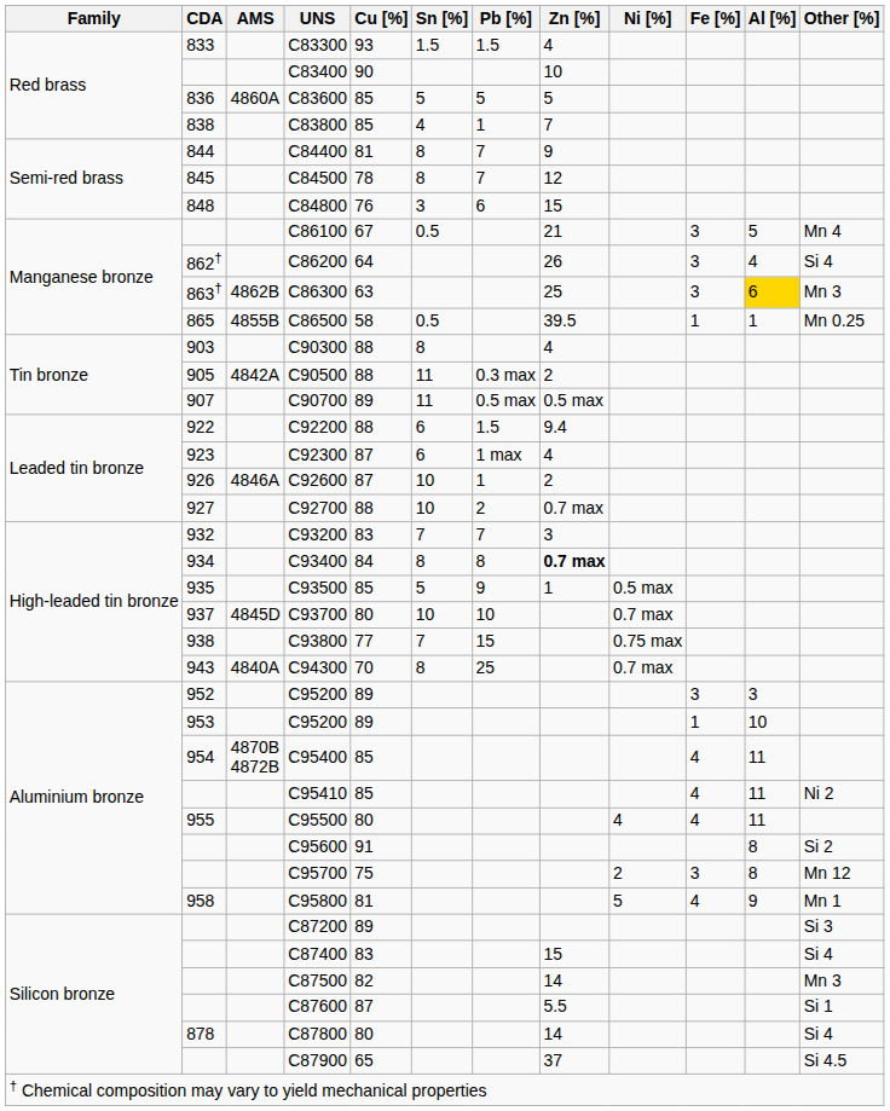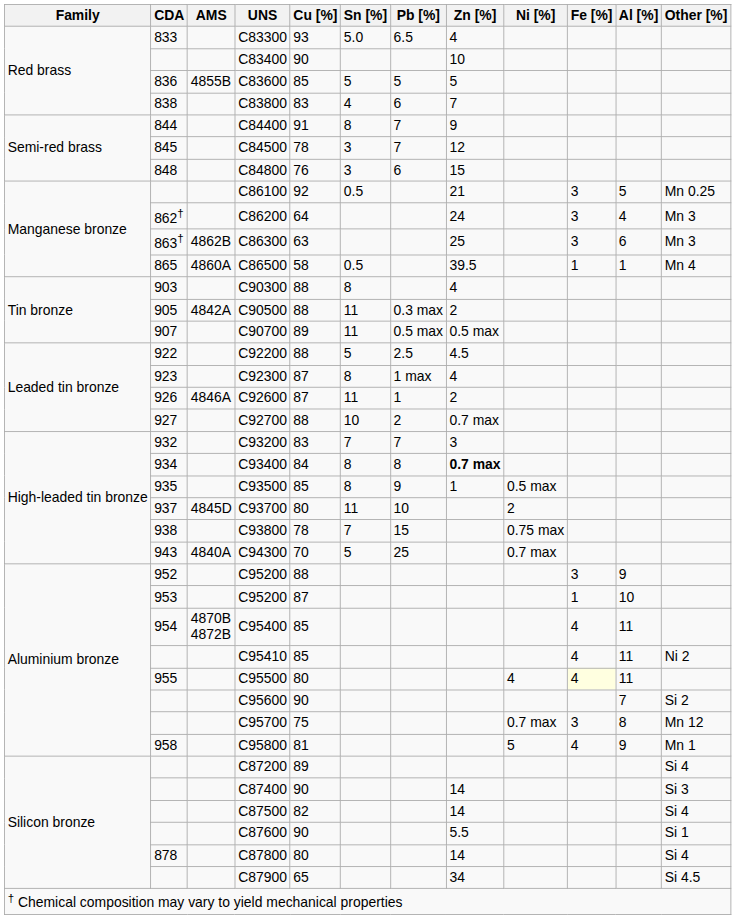C83300 | Sn [%]: 1.5 -> 5.0
C83300 | Pb [%]: 1.5 -> 6.5
C83600 | AMS: 4860A -> 4855B
C83800 | Cu [%]: 85 -> 83
C83800 | Pb [%]: 1 -> 6
C84400 | Cu [%]: 81 -> 91
C84500 | Sn [%]: 8 -> 3
C86100 | Cu [%]: 67 -> 92
C86100 | Other [%]: Mn 4 -> Mn 0.25
C86200 | Zn [%]: 26 -> 24
C86200 | Other [%]: Si 4 -> Mn 3
C86300 | Al [%]: gold background -> no background
C86500 | AMS: 4855B -> 4860A
C86500 | Other [%]: Mn 0.25 -> Mn 4
C92200 | Sn [%]: 6 -> 5
C92200 | Pb [%]: 1.5 -> 2.5
C92200 | Zn [%]: 9.4 -> 4.5
C92300 | Sn [%]: 6 -> 8
C92600 | Sn [%]: 10 -> 11
C93500 | Sn [%]: 5 -> 8
C93700 | Sn [%]: 10 -> 11
C93700 | Ni [%]: 0.7 max -> 2
C93800 | Cu [%]: 77 -> 78
C94300 | Sn [%]: 8 -> 5
952 / C95200 | Cu [%]: 89 -> 88
952 / C95200 | Al [%]: 3 -> 9
953 / C95200 | Cu [%]: 89 -> 87
C95500 | Fe [%]: no background -> lightyellow background
C95600 | Cu [%]: 91 -> 90
C95600 | Al [%]: 8 -> 7
C95700 | Ni [%]: 2 -> 0.7 max
C87200 | Other [%]: Si 3 -> Si 4
C87400 | Cu [%]: 83 -> 90
C87400 | Zn [%]: 15 -> 14
C87400 | Other [%]: Si 4 -> Si 3
C87500 | Other [%]: Mn 3 -> Si 4
C87600 | Cu [%]: 87 -> 90
C87900 | Zn [%]: 37 -> 34
